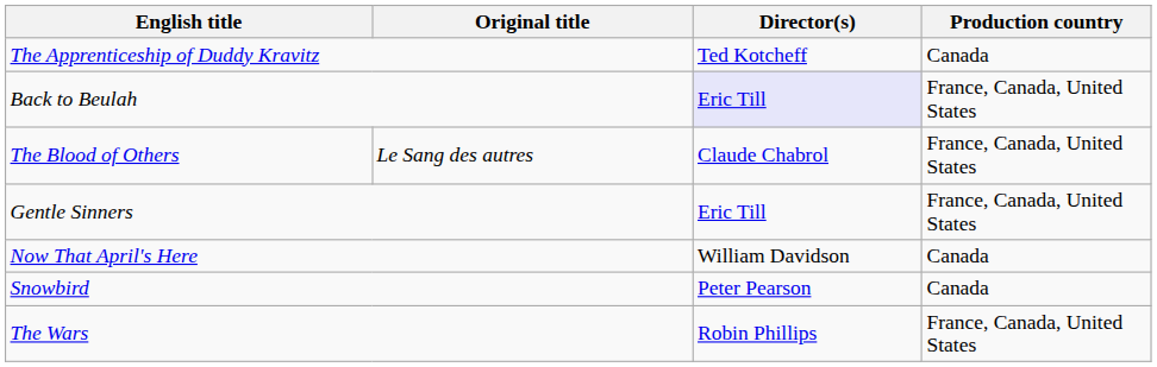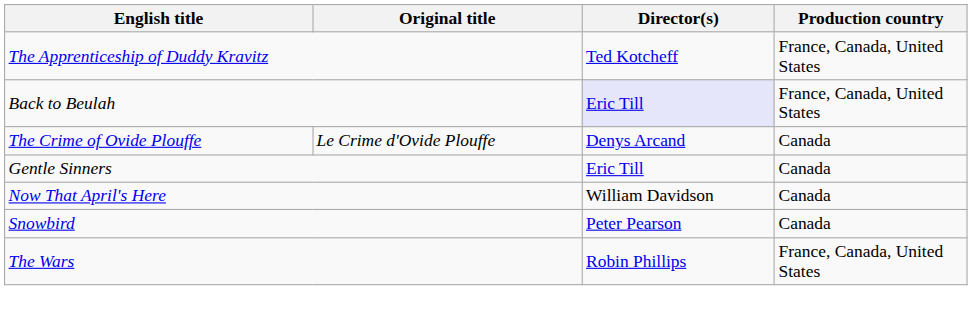The Apprenticeship of Duddy Kravitz | Production country: Canada -> France, Canada, United States
- row: The Blood of Others | Le Sang des autres | Claude Chabrol | France, Canada, United States
+ row: The Crime of Ovide Plouffe | Le Crime d'Ovide Plouffe | Denys Arcand | Canada
Gentle Sinners | Production country: France, Canada, United States -> Canada
